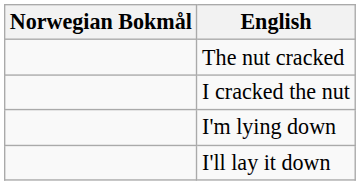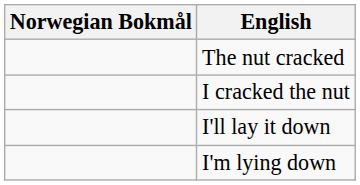rows swapped: I'm lying down <-> I'll lay it down
